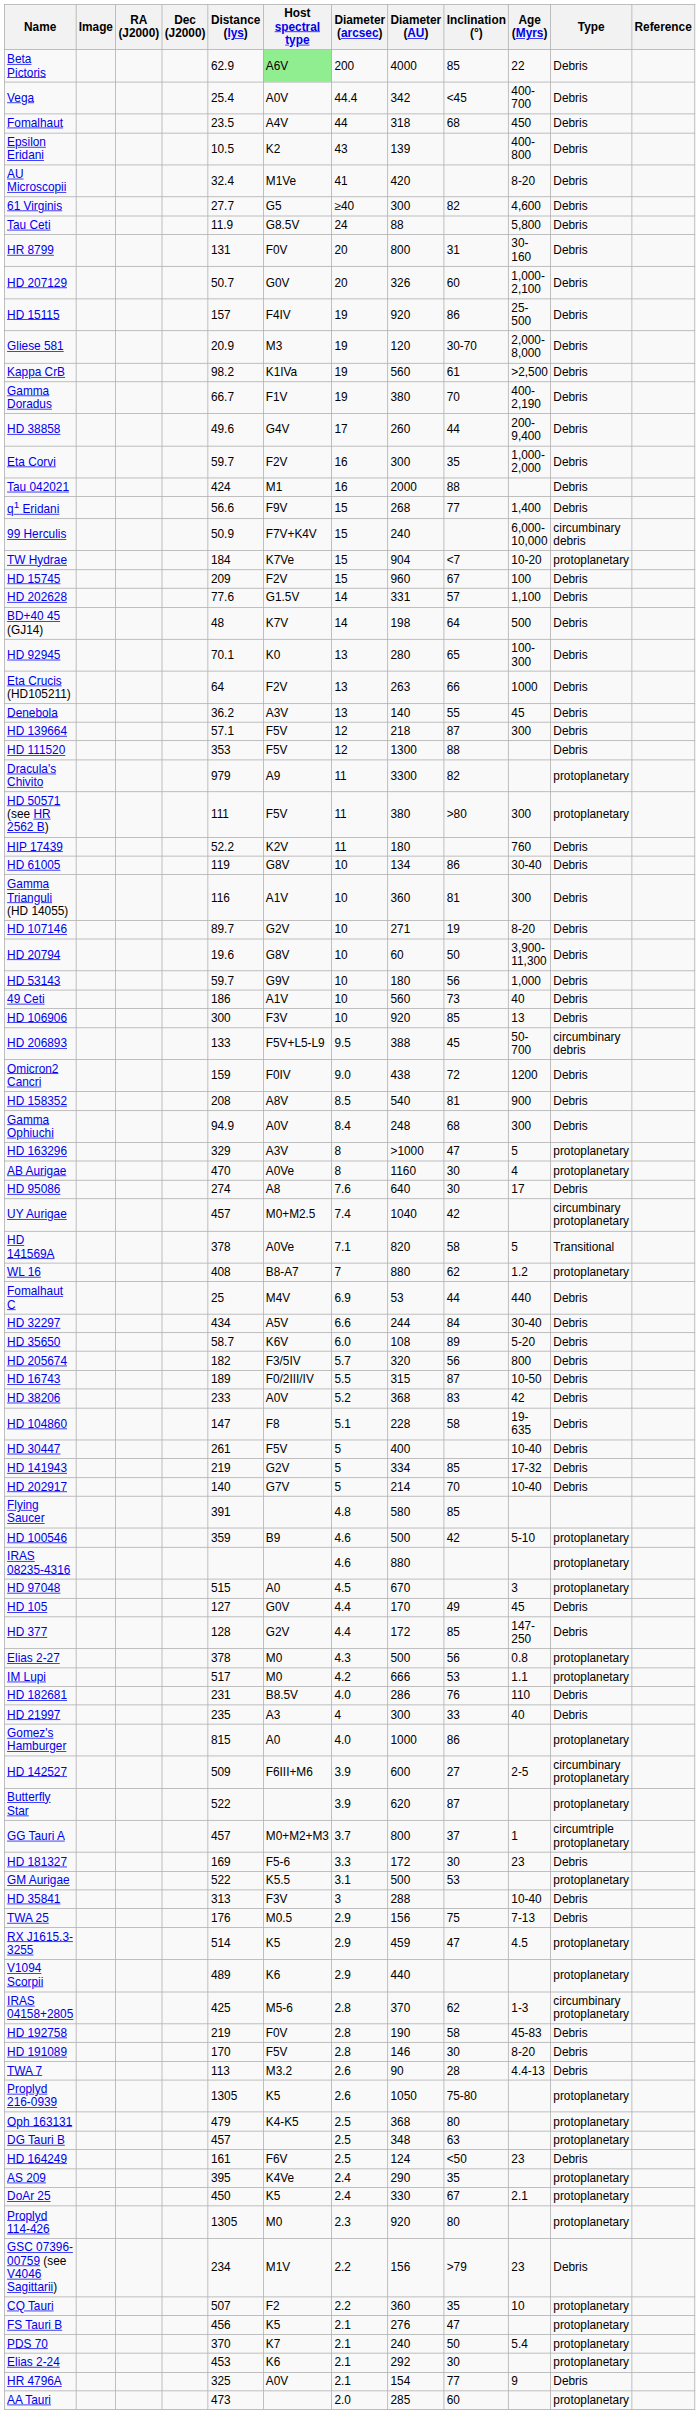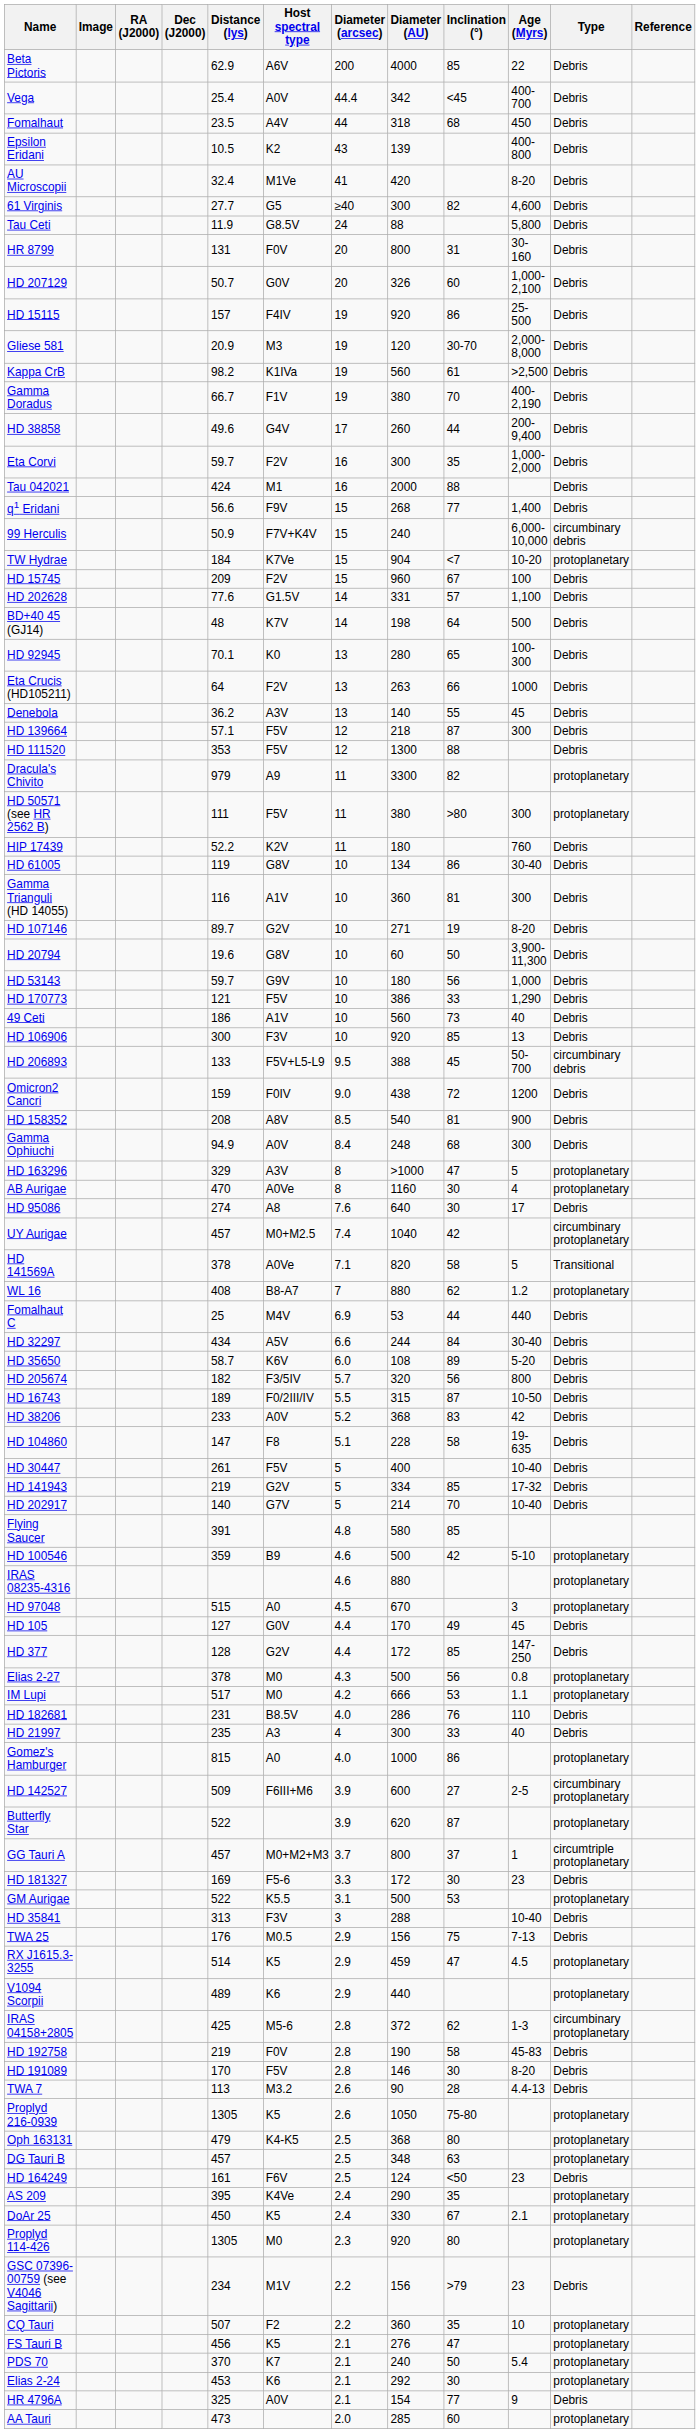Beta Pictoris | Host spectral type: lightgreen background -> no background
+ row: HD 170773 | 121 | F5V | 10 | 386 | 33 | 1,290 | Debris
IRAS 04158+2805 | Diameter (AU): 370 -> 372
